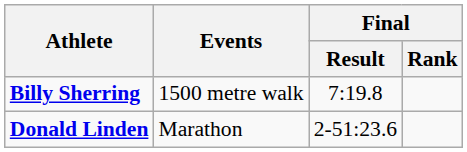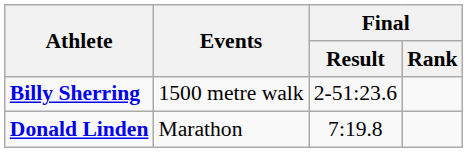Billy Sherring | Final / Result: 7:19.8 -> 2-51:23.6
Donald Linden | Final / Result: 2-51:23.6 -> 7:19.8
